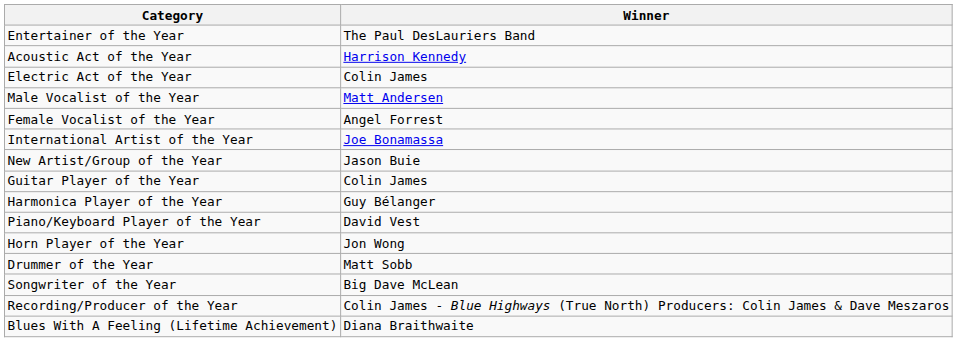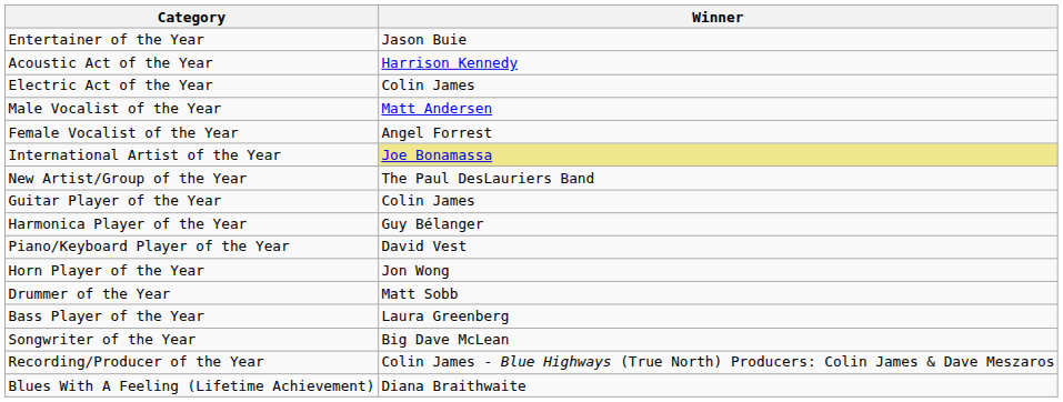Entertainer of the Year | Winner: The Paul DesLauriers Band -> Jason Buie
International Artist of the Year | Winner: no background -> khaki background
New Artist/Group of the Year | Winner: Jason Buie -> The Paul DesLauriers Band
+ row: Bass Player of the Year | Laura Greenberg
